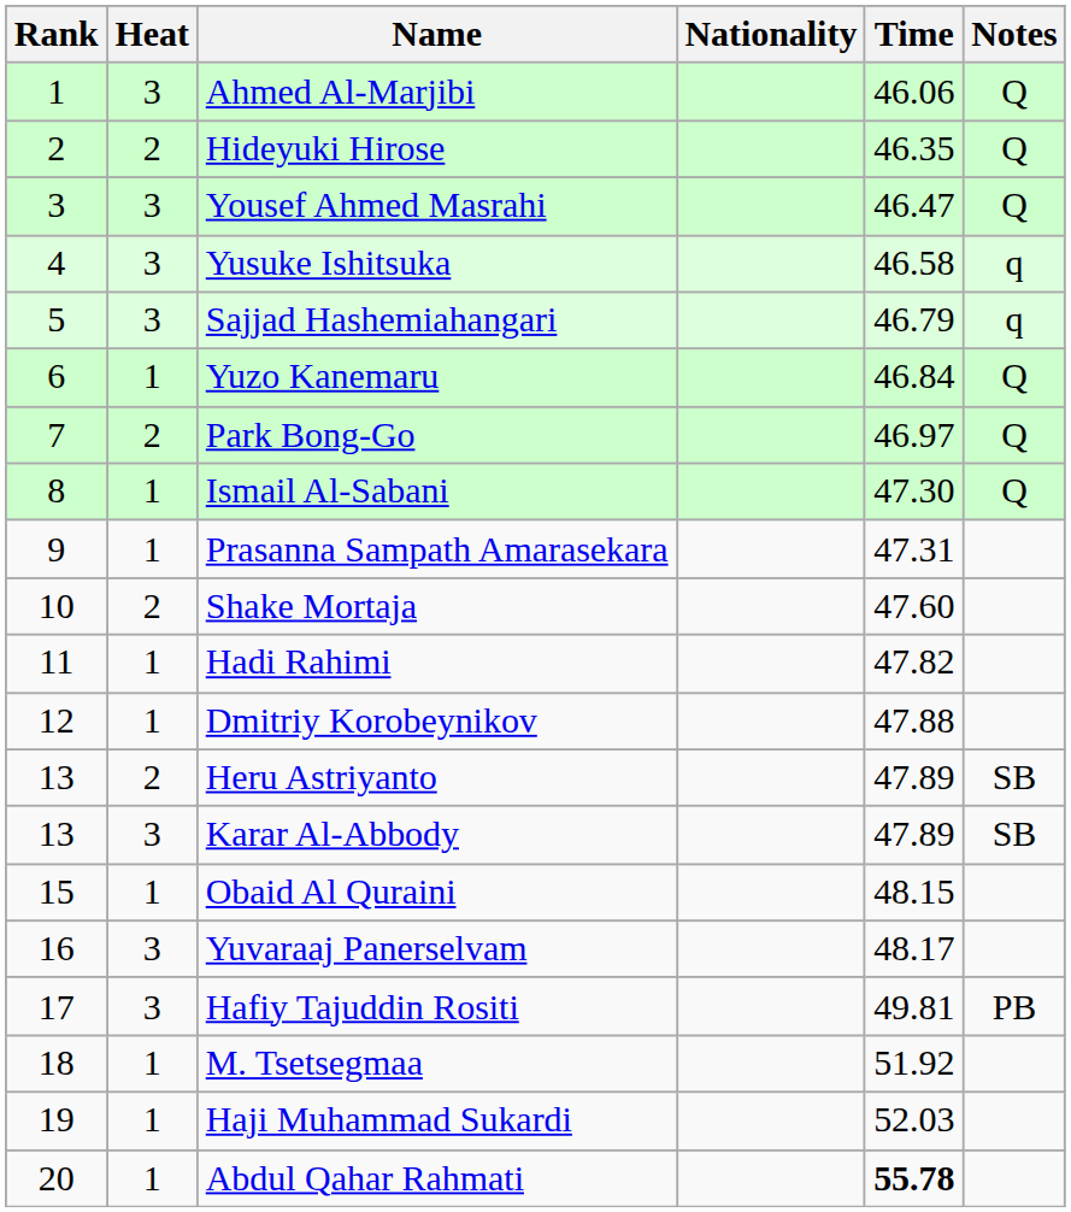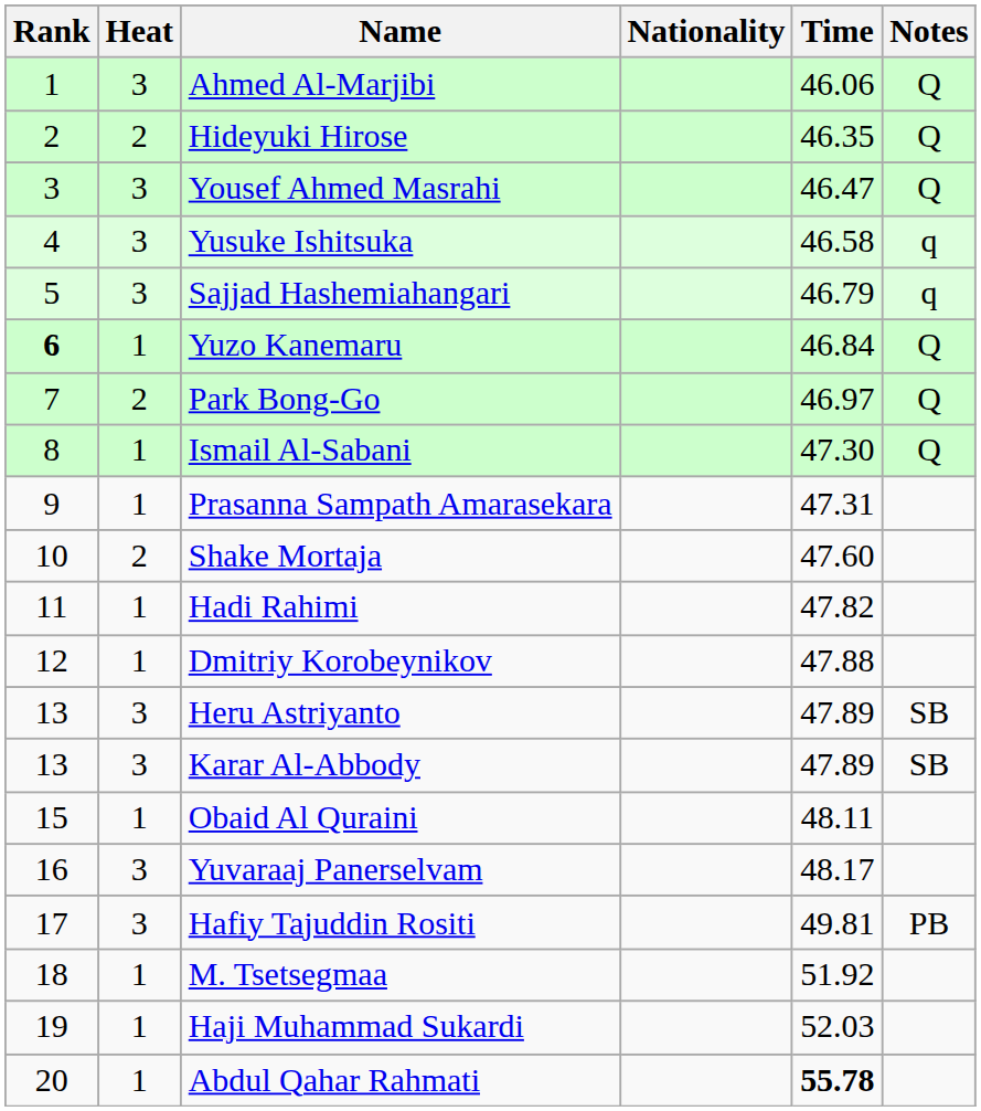Yuzo Kanemaru | Rank: normal -> bold
Heru Astriyanto | Heat: 2 -> 3
Obaid Al Quraini | Time: 48.15 -> 48.11
